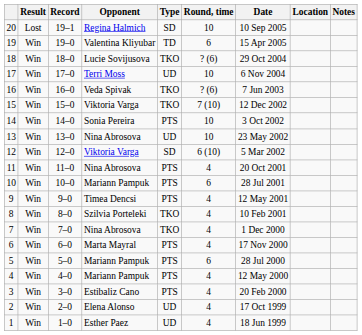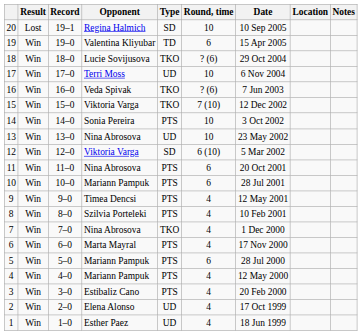11 | Round, time: 4 -> 6
8 | Type: TKO -> PTS
